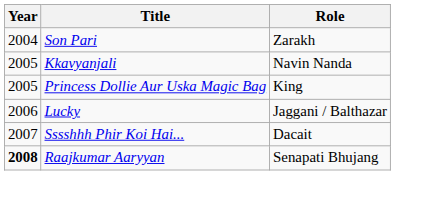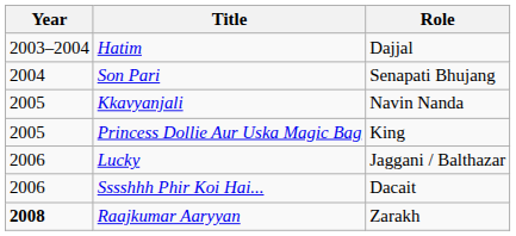+ row: 2003–2004 | Hatim | Dajjal
Son Pari | Role: Zarakh -> Senapati Bhujang
Sssshhh Phir Koi Hai... | Year: 2007 -> 2006
Raajkumar Aaryyan | Role: Senapati Bhujang -> Zarakh
